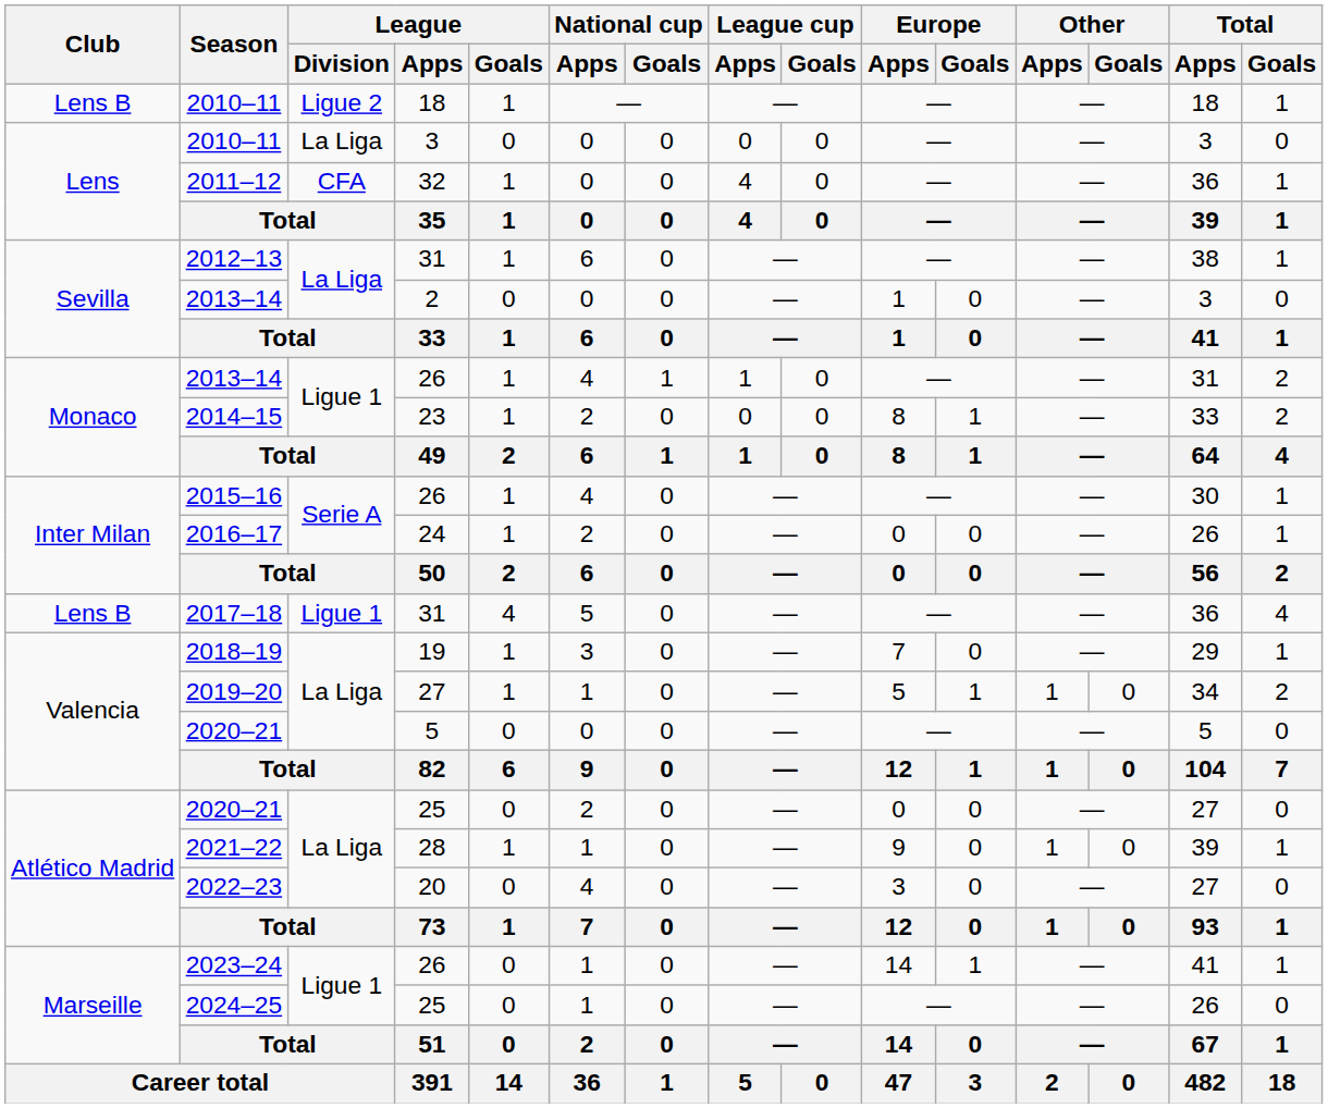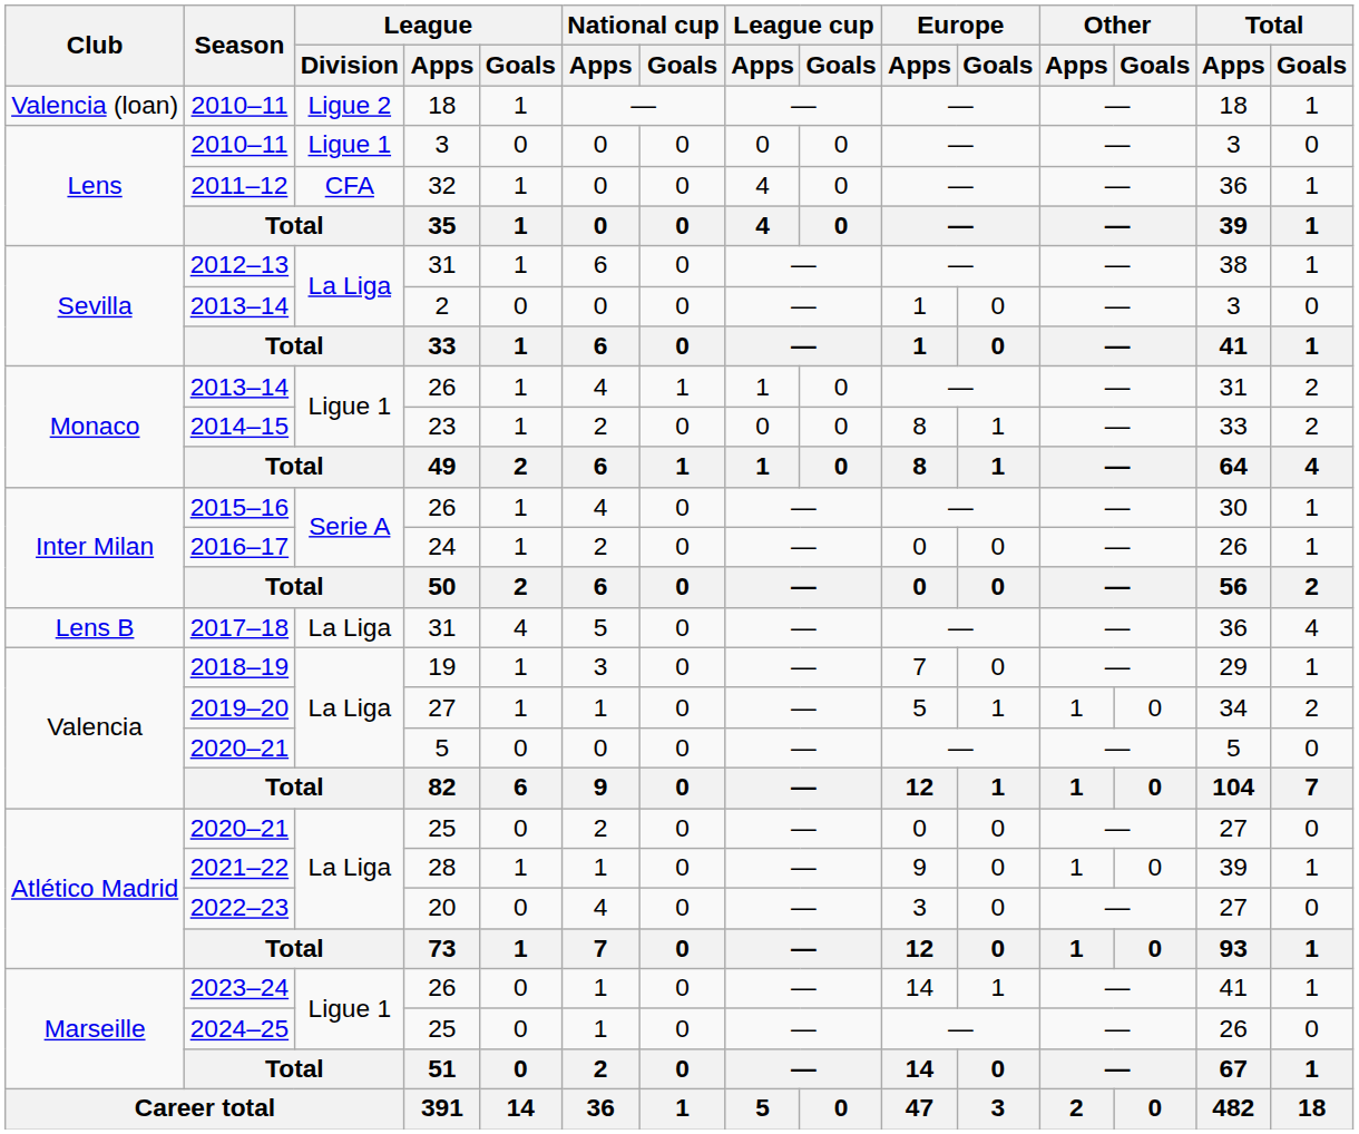2010–11 / 18 | Club: Lens B -> Valencia (loan)
2010–11 / 3 | League / Division: La Liga -> Ligue 1
2017–18 | League / Division: Ligue 1 -> La Liga
